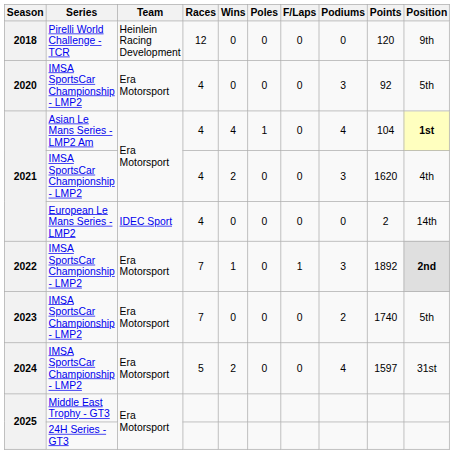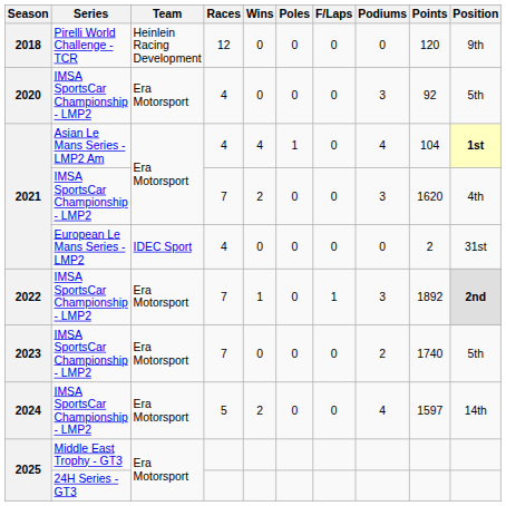2021 / IMSA SportsCar Championship - LMP2 | Races: 4 -> 7
2021 / European Le Mans Series - LMP2 | Position: 14th -> 31st
2024 | Position: 31st -> 14th
